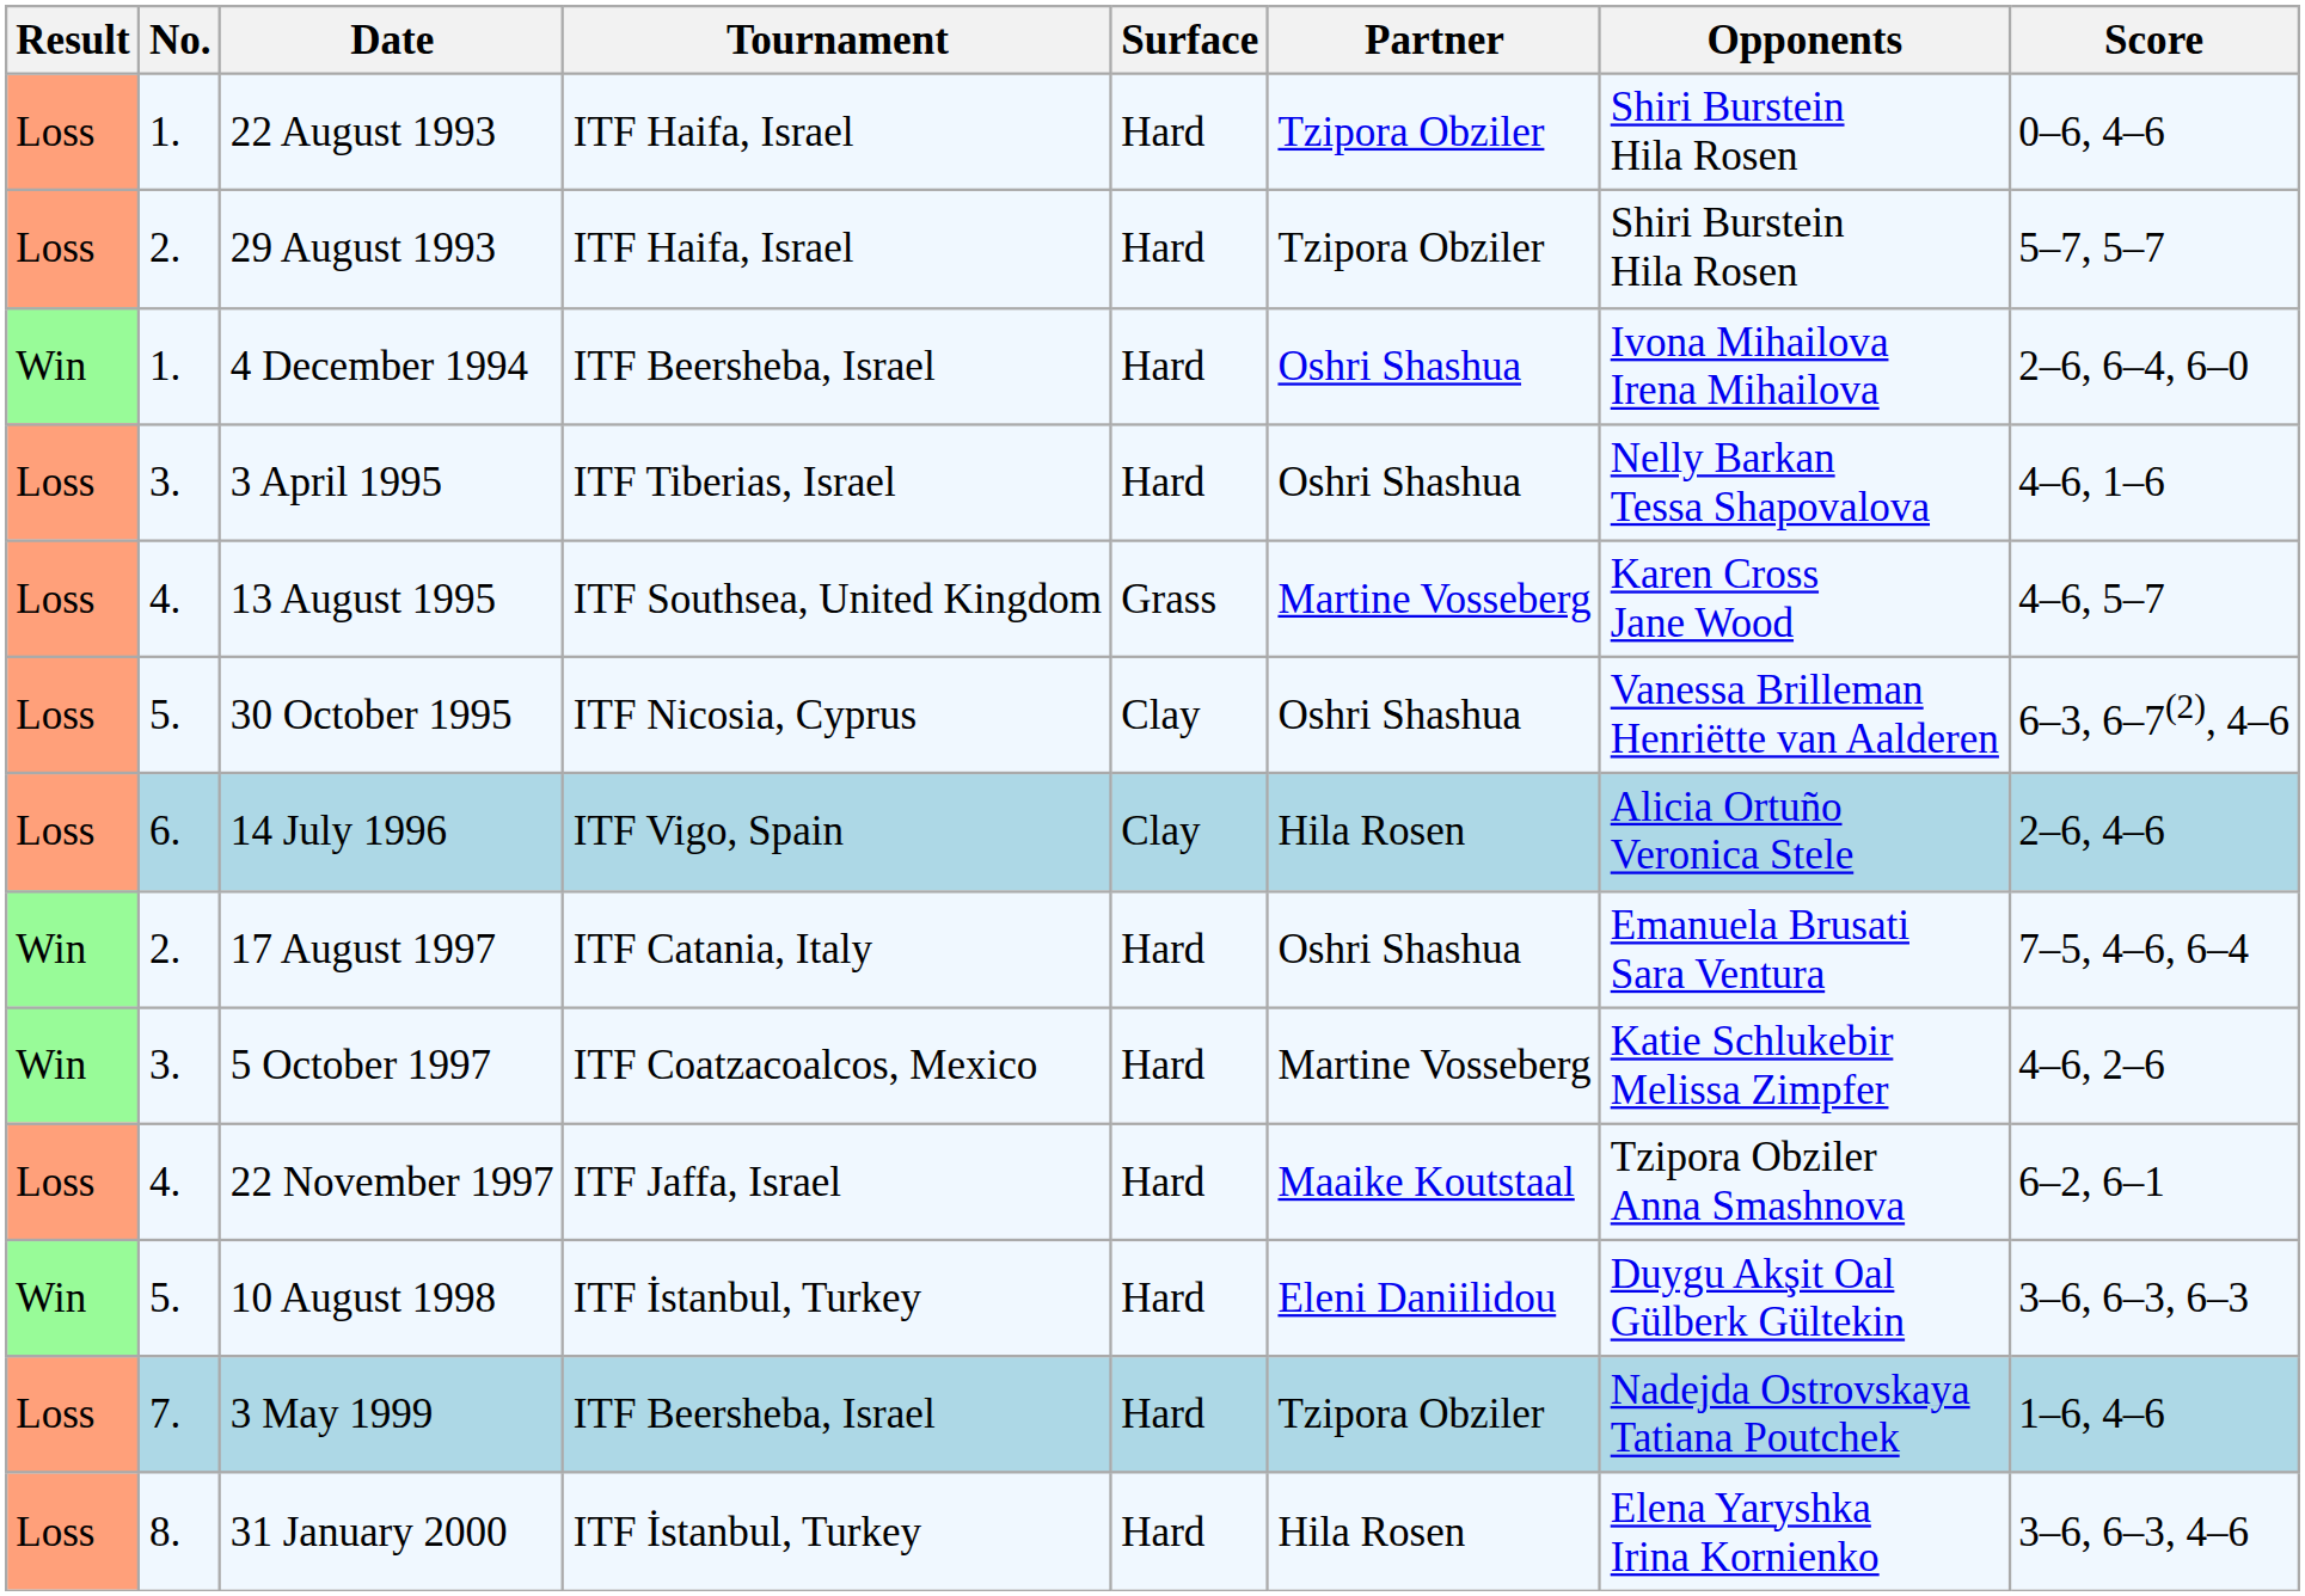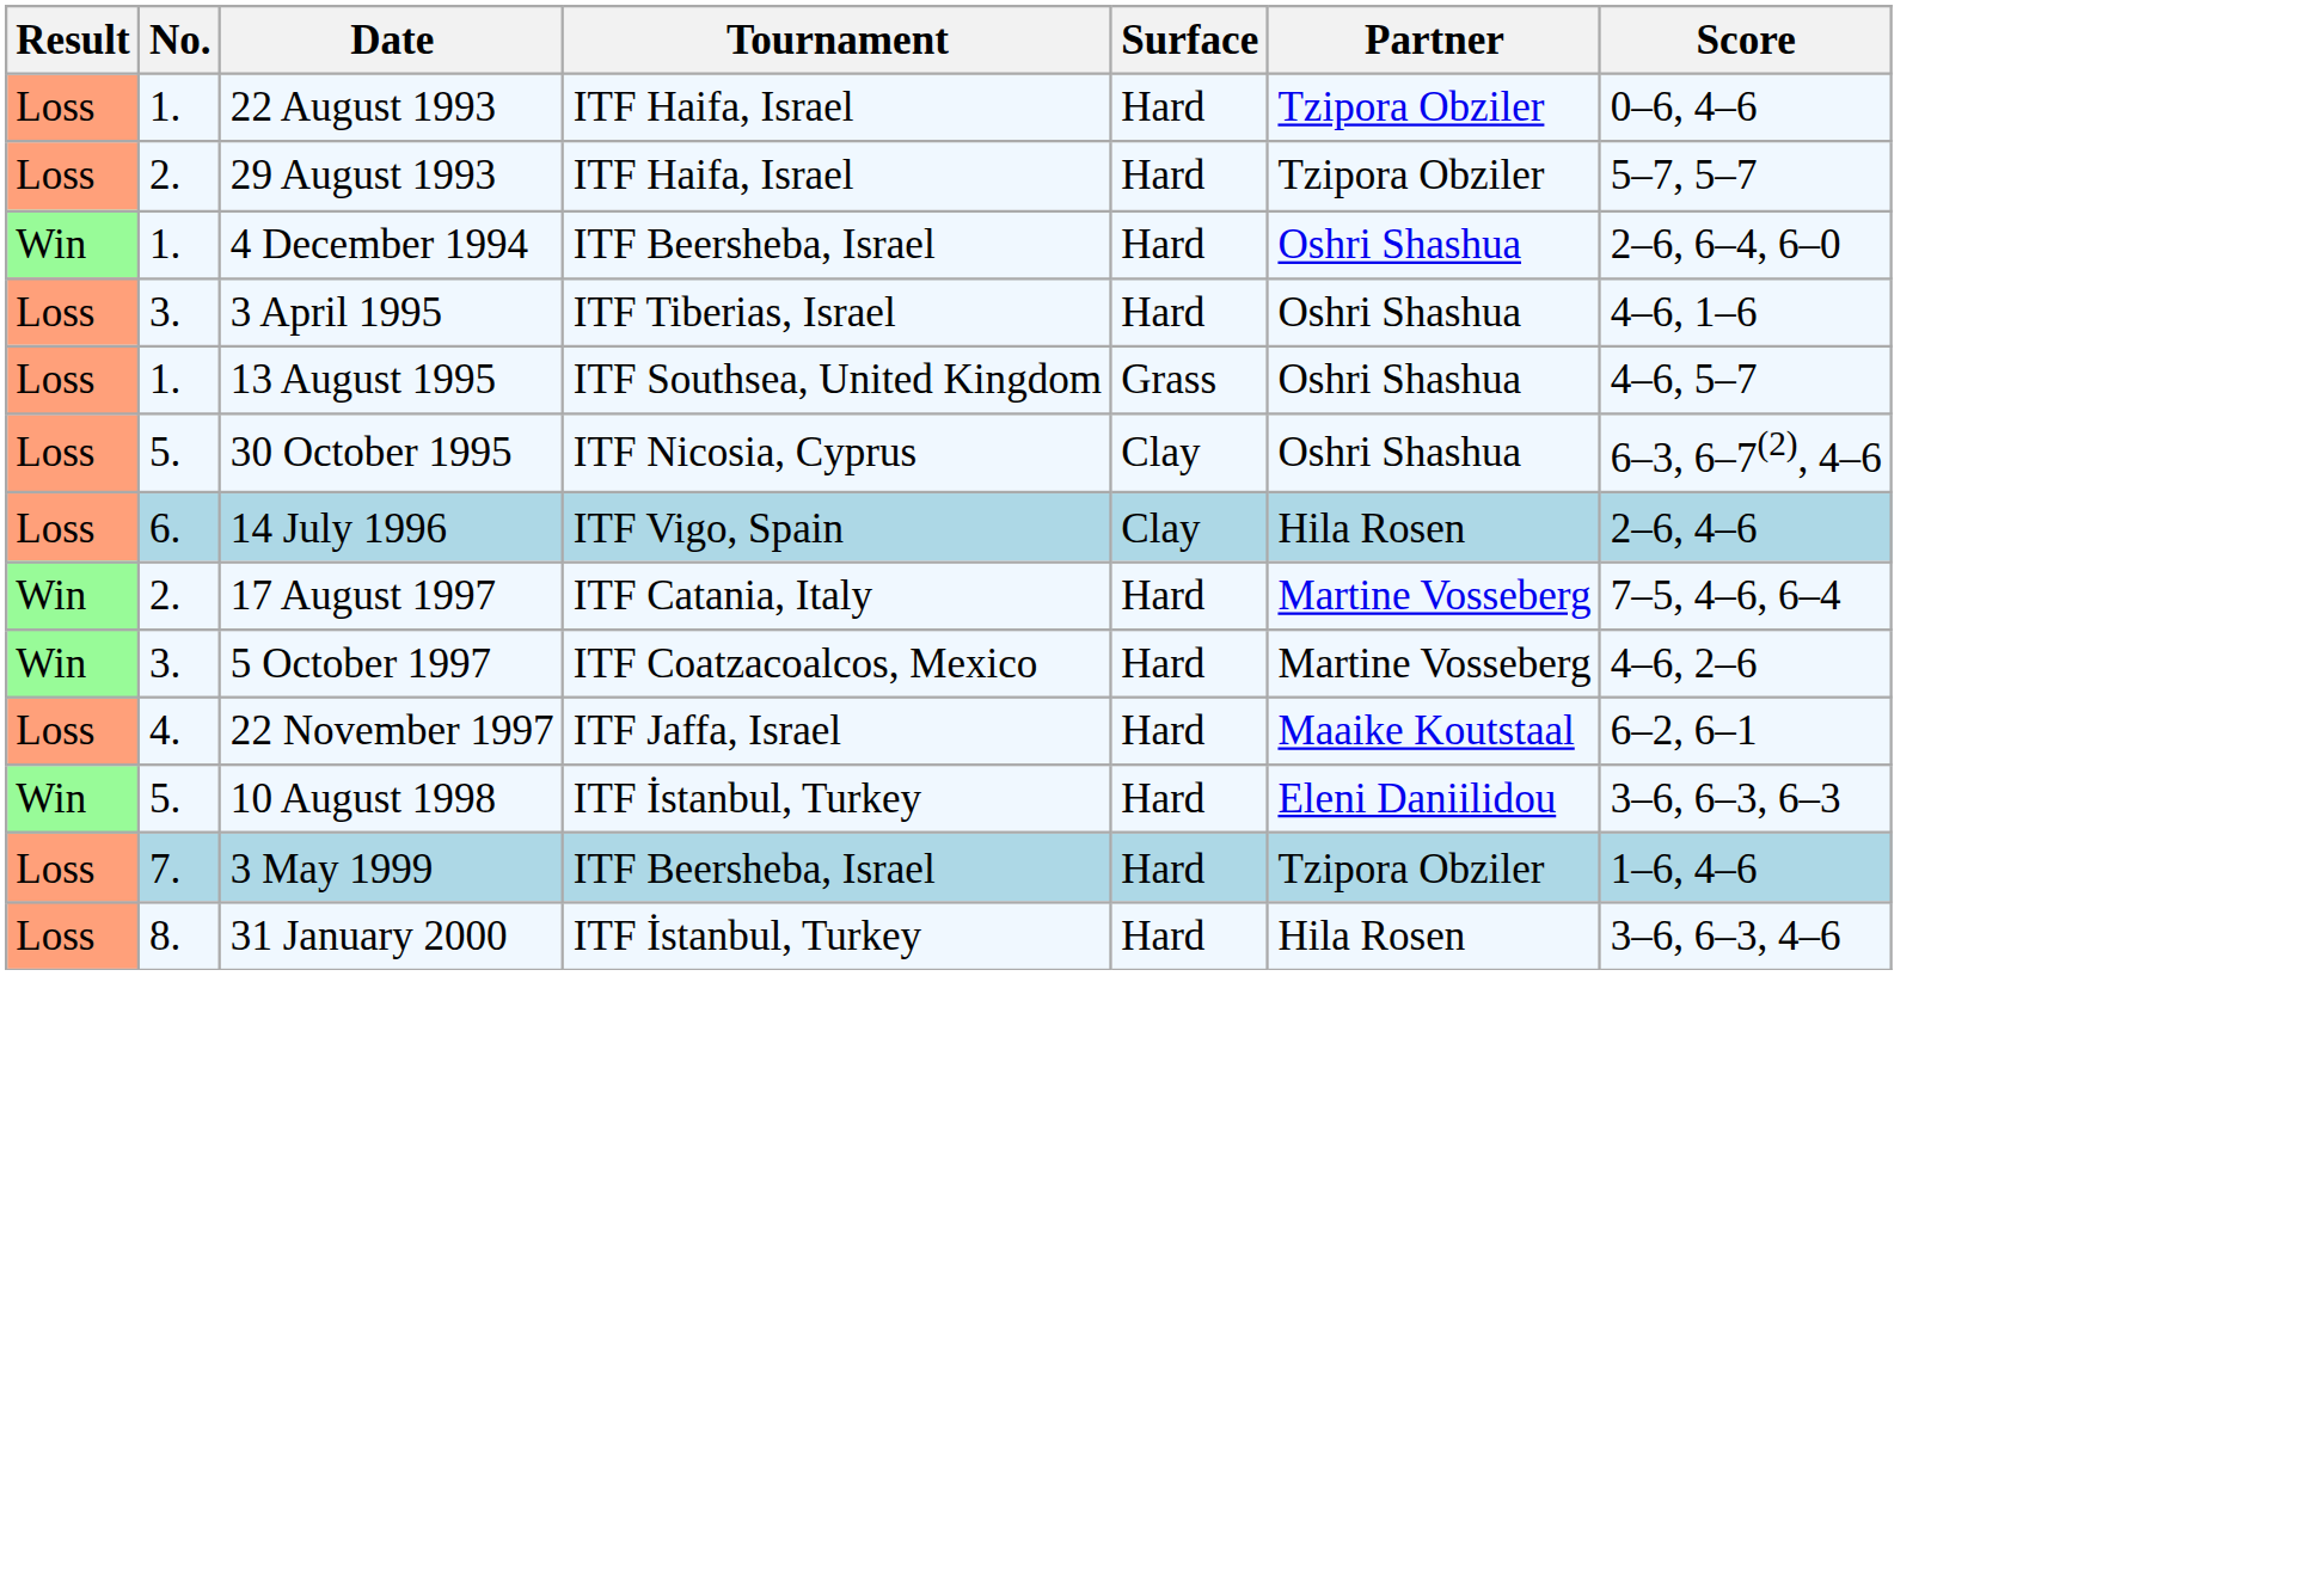- column: Opponents | Shiri Burstein Hila Rosen | Shiri Burstein Hila Rosen | Ivona Mihailova Irena Mihailova | Nelly Barkan Tessa Shapovalova | Karen Cross Jane Wood | Vanessa Brilleman Henriëtte van Aalderen | Alicia Ortuño Veronica Stele | Emanuela Brusati Sara Ventura | Katie Schlukebir Melissa Zimpfer | Tzipora Obziler Anna Smashnova | Duygu Akşit Oal Gülberk Gültekin | Nadejda Ostrovskaya Tatiana Poutchek | Elena Yaryshka Irina Kornienko
13 August 1995 | No.: 4. -> 1.
13 August 1995 | Partner: Martine Vosseberg -> Oshri Shashua
17 August 1997 | Partner: Oshri Shashua -> Martine Vosseberg
